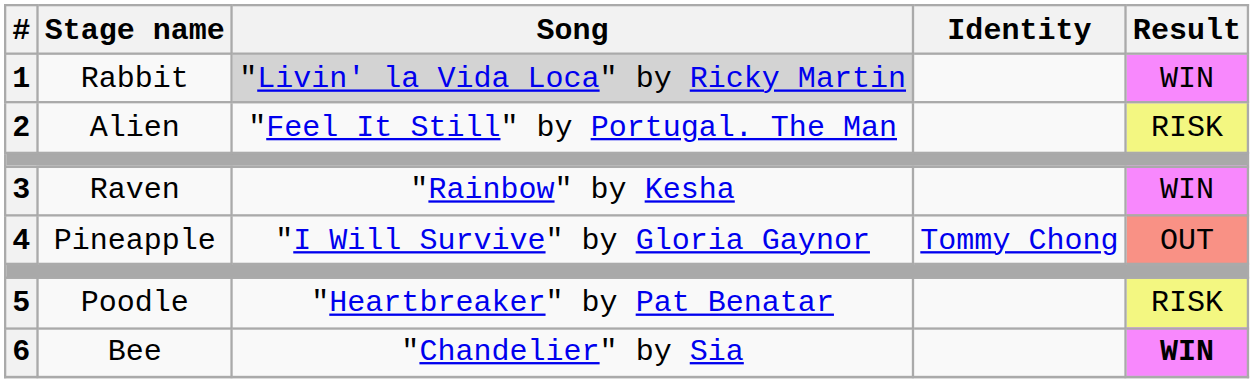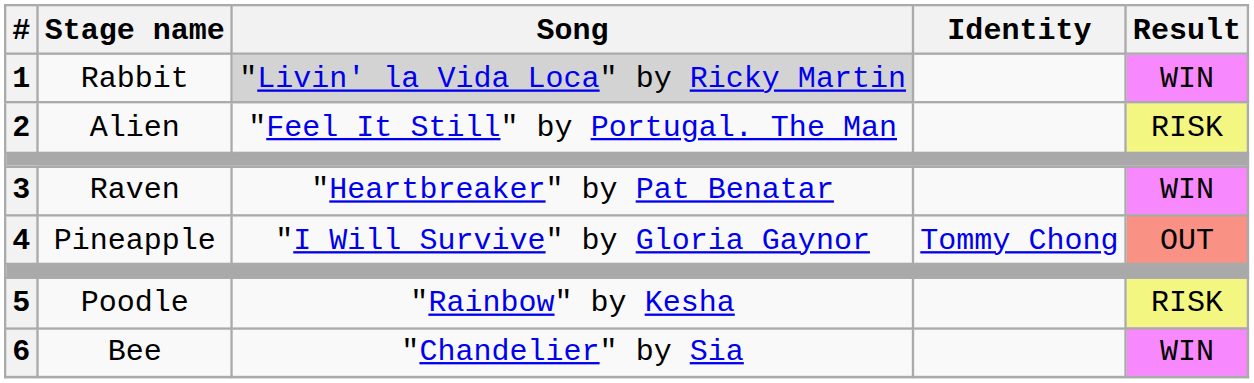3 | Song: "Rainbow" by Kesha -> "Heartbreaker" by Pat Benatar
5 | Song: "Heartbreaker" by Pat Benatar -> "Rainbow" by Kesha
6 | Result: bold -> normal
